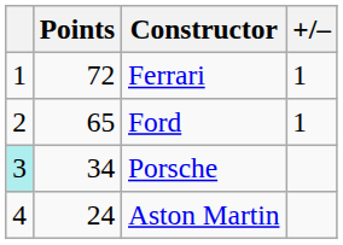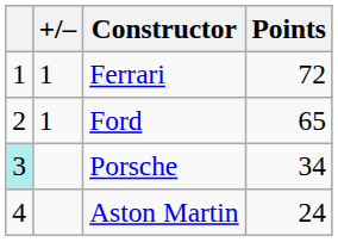columns swapped: +/– <-> Points
